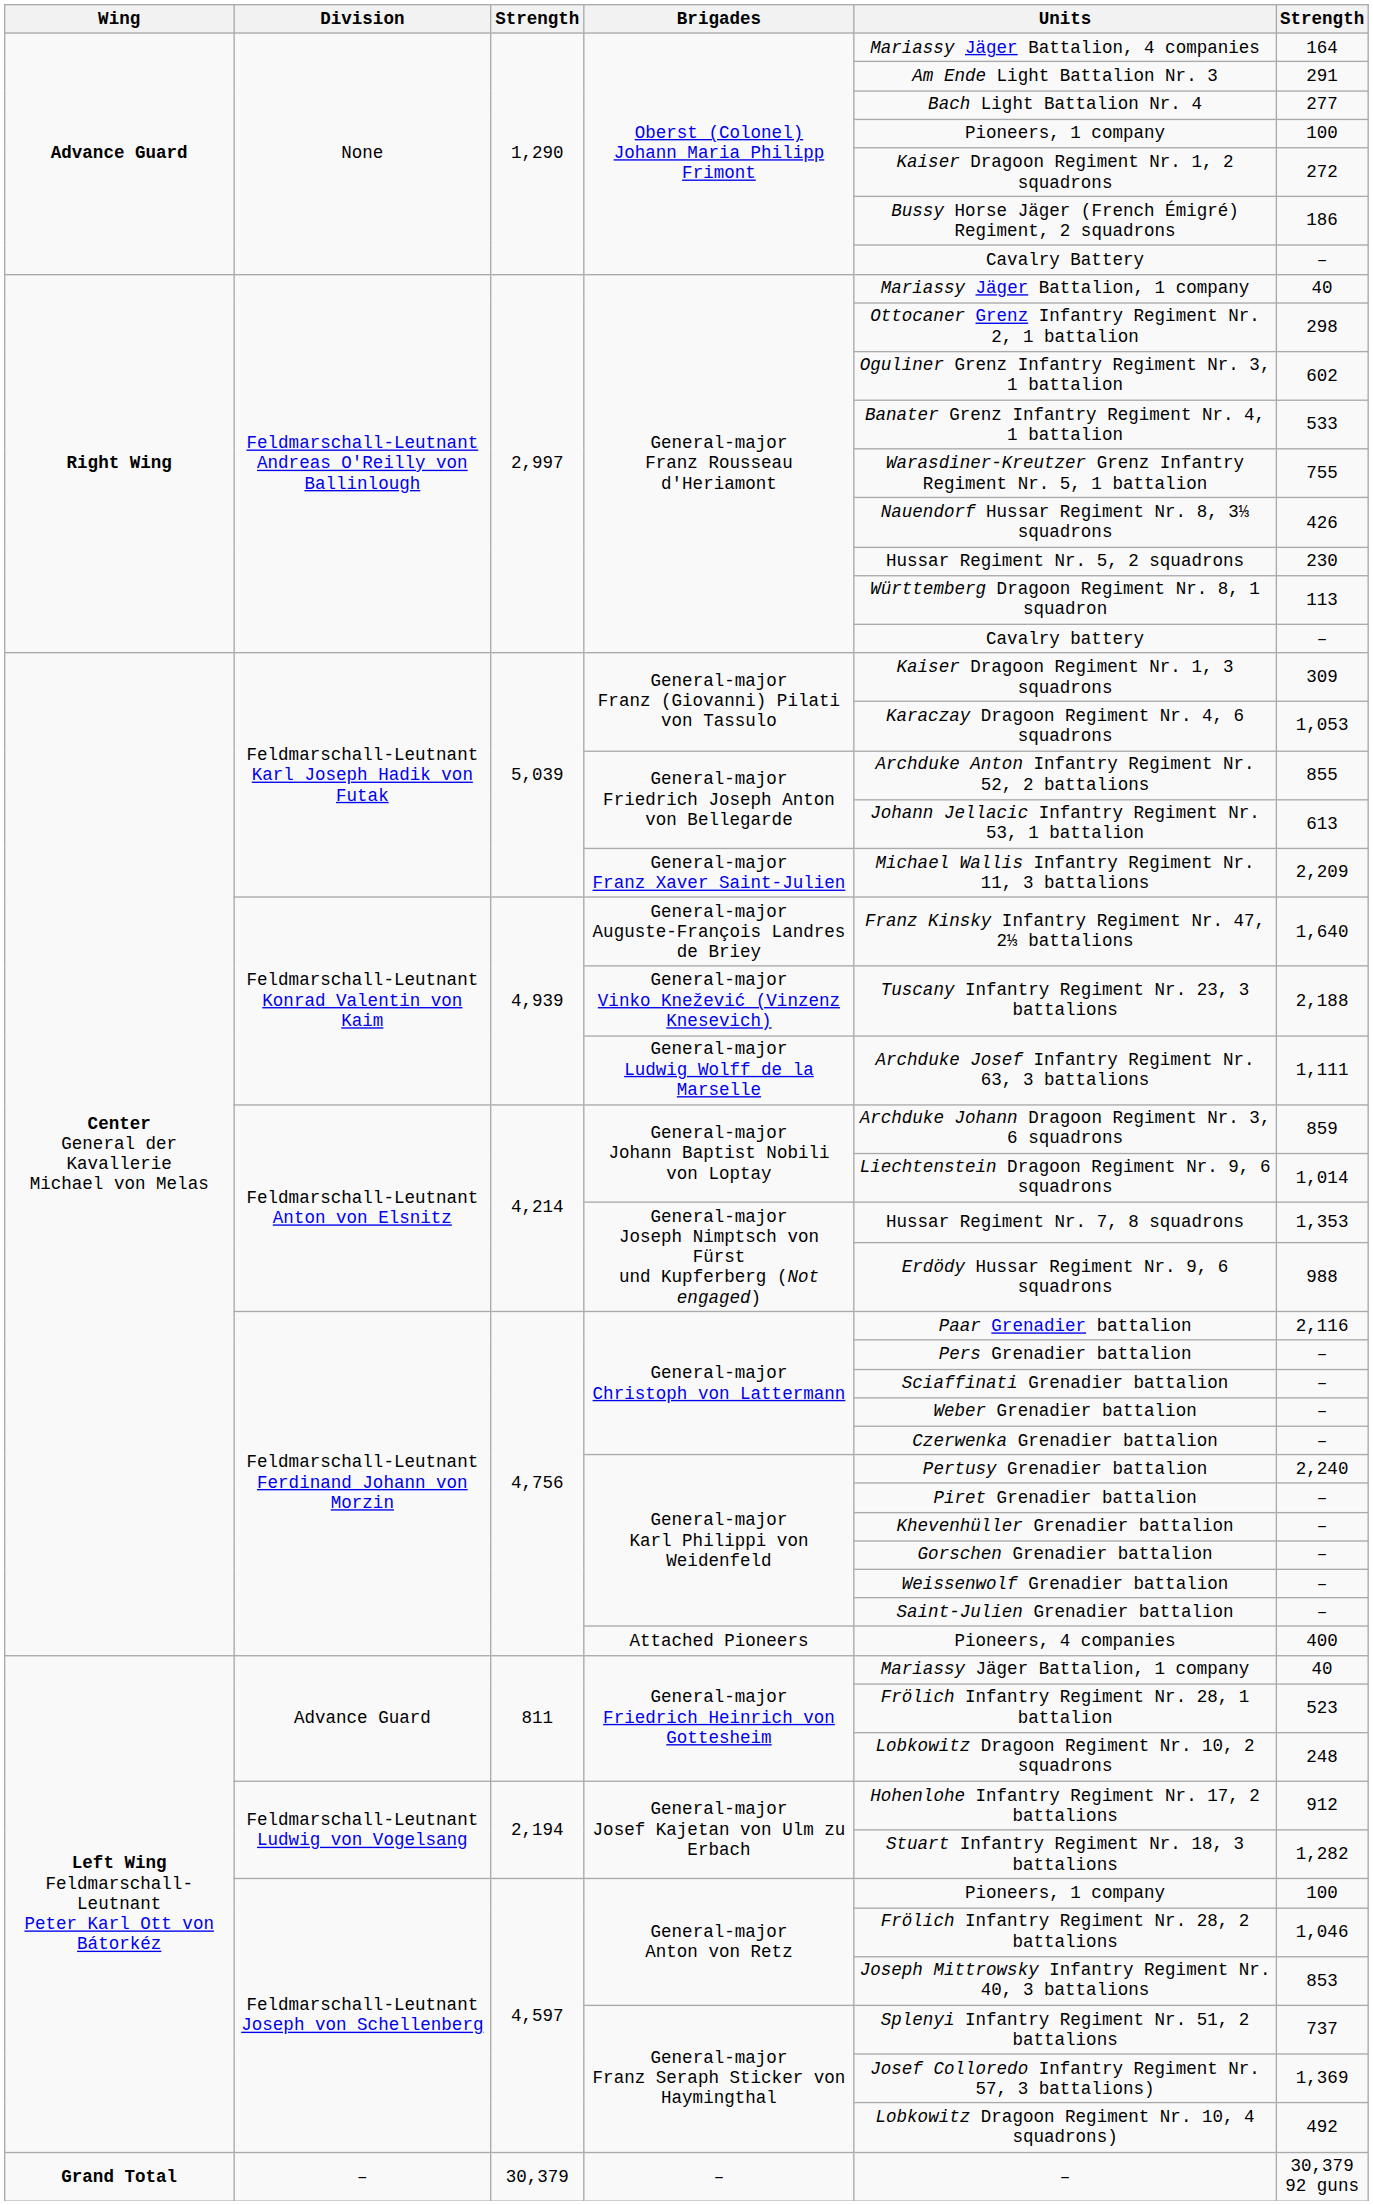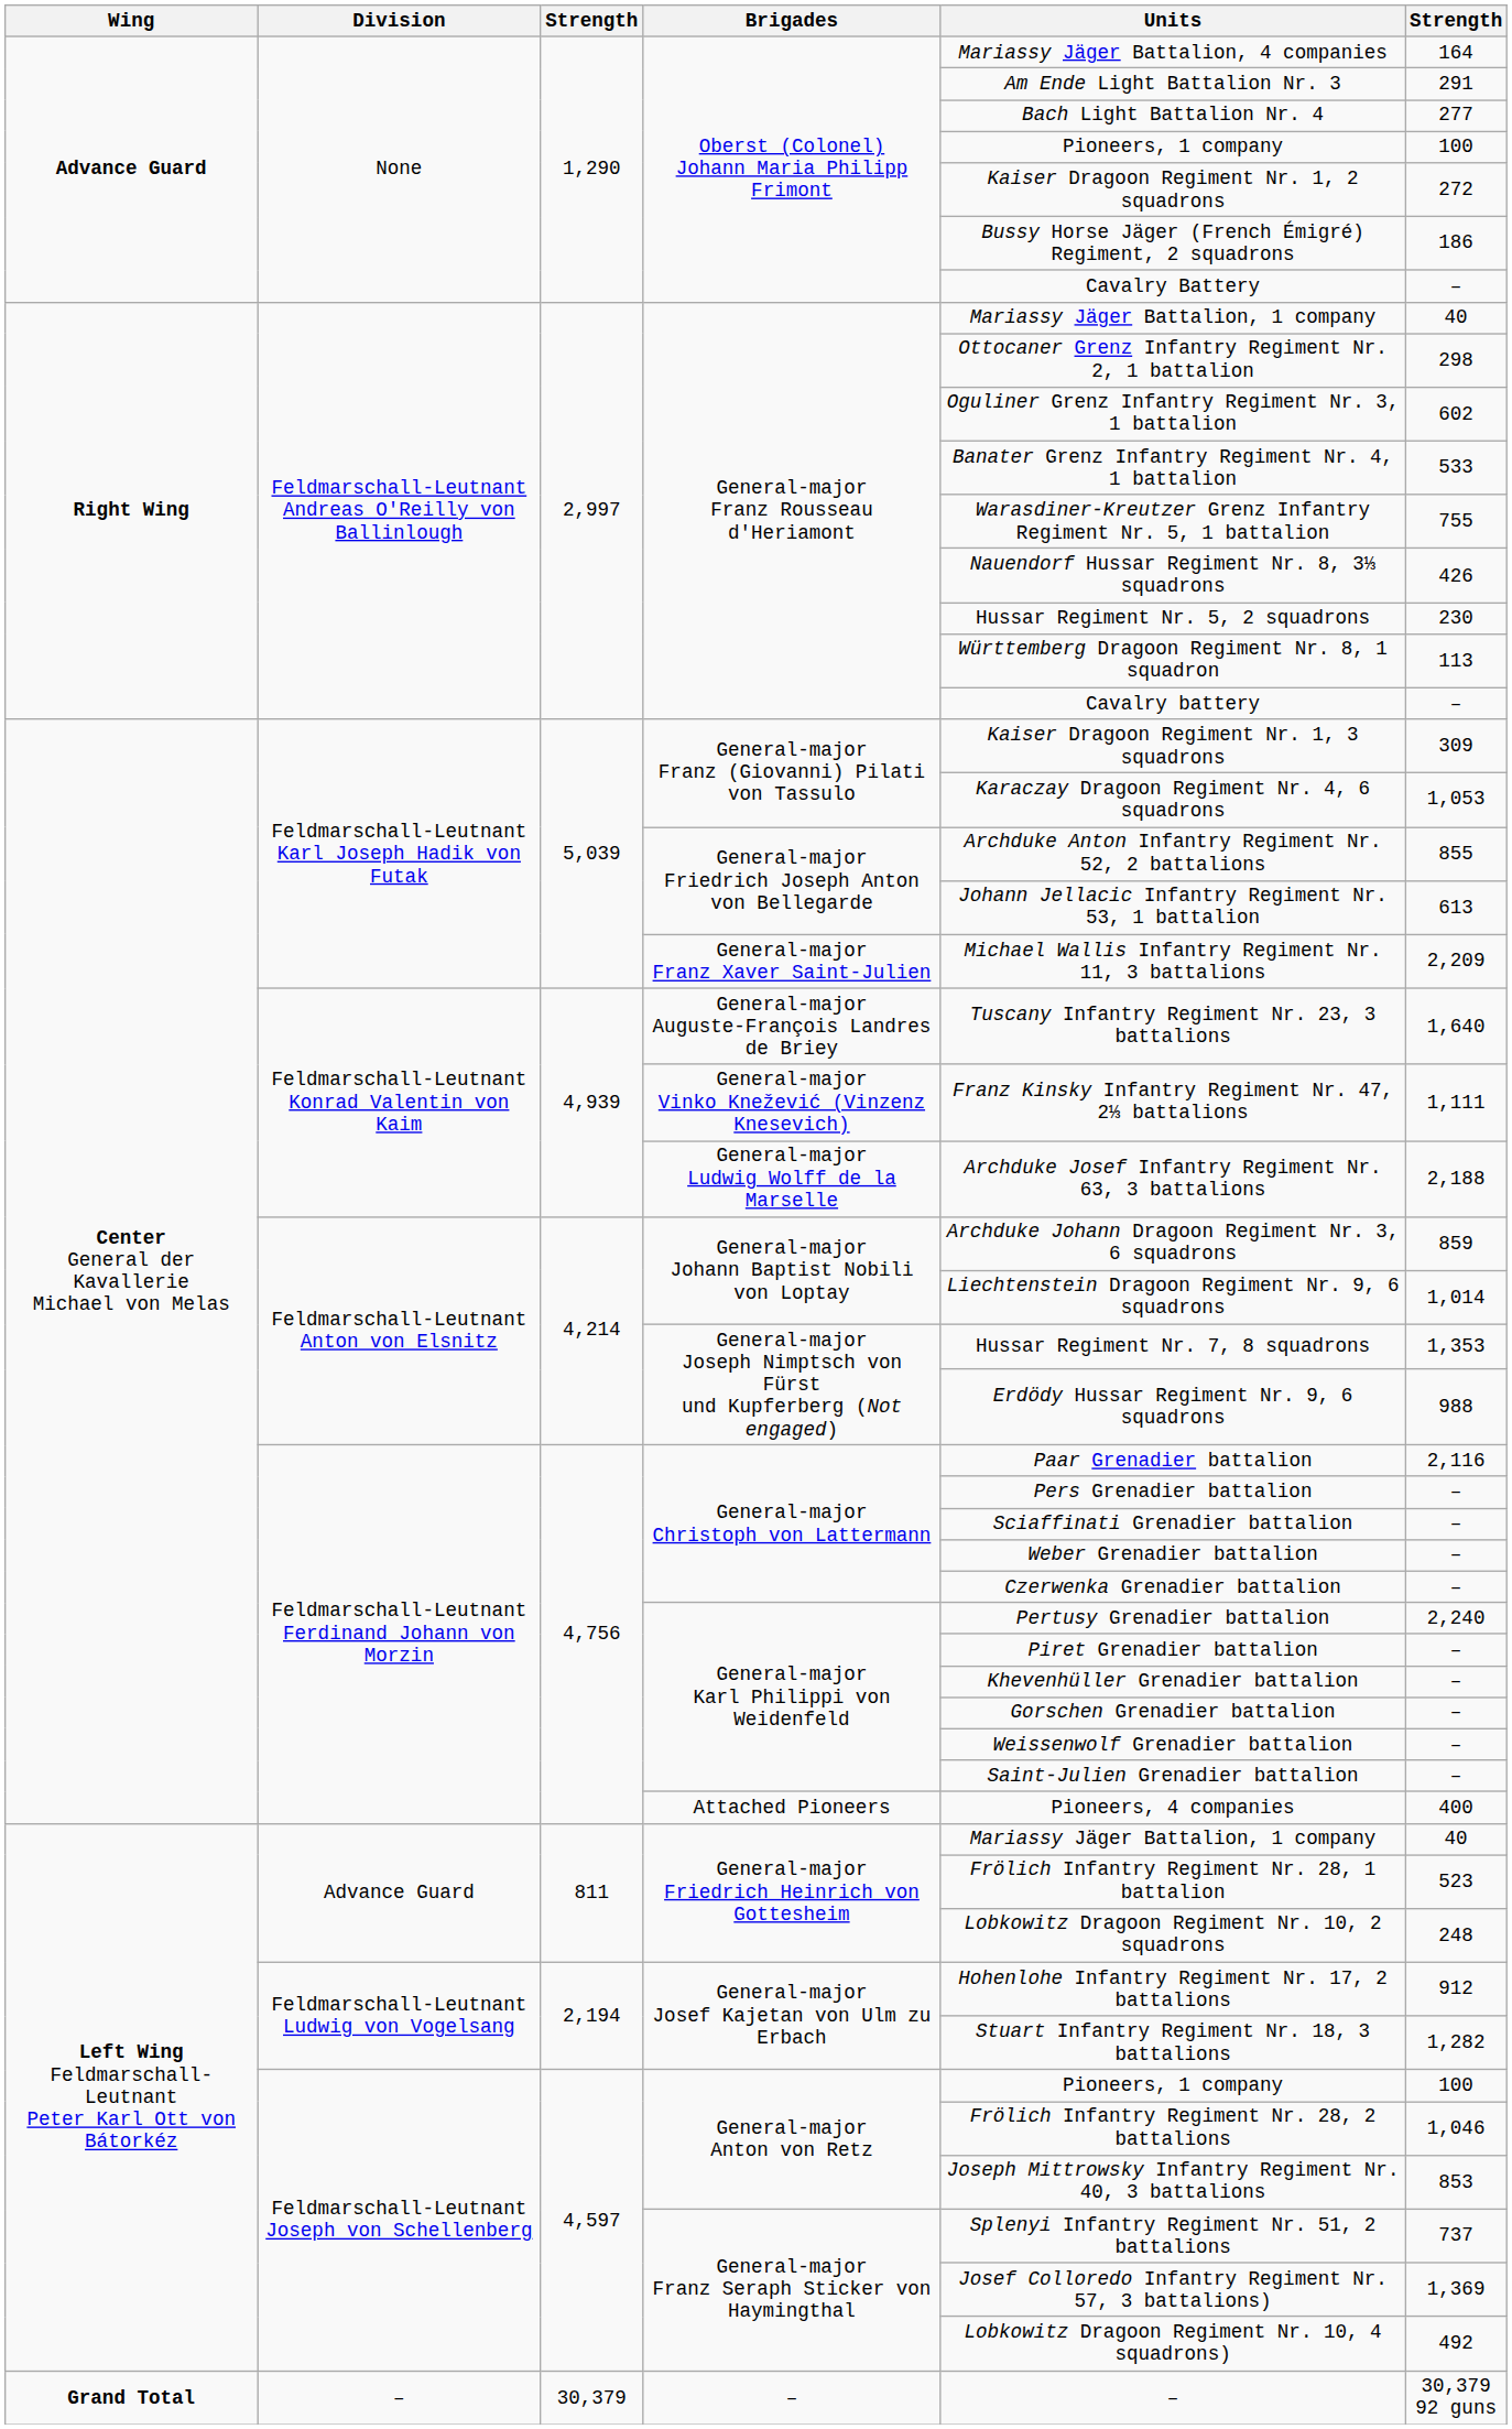General-major Auguste-François Landres de Briey | Units: Franz Kinsky Infantry Regiment Nr. 47, 2⅓ battalions -> Tuscany Infantry Regiment Nr. 23, 3 battalions
General-major Vinko Knežević (Vinzenz Knesevich) | Units: Tuscany Infantry Regiment Nr. 23, 3 battalions -> Franz Kinsky Infantry Regiment Nr. 47, 2⅓ battalions
General-major Vinko Knežević (Vinzenz Knesevich) | column 6: 2,188 -> 1,111
General-major Ludwig Wolff de la Marselle | column 6: 1,111 -> 2,188
